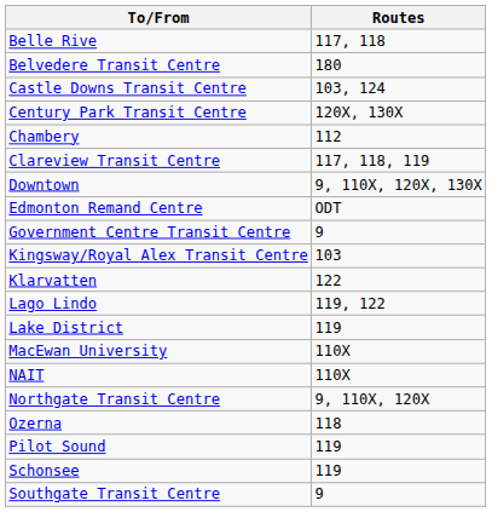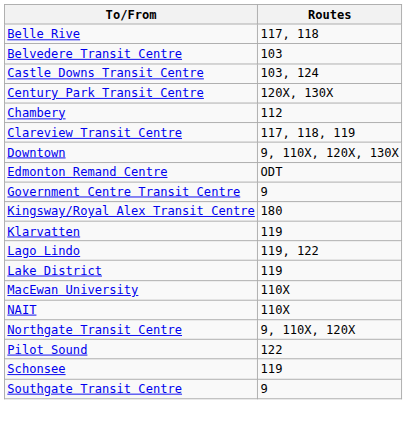Belvedere Transit Centre | Routes: 180 -> 103
Kingsway/Royal Alex Transit Centre | Routes: 103 -> 180
Klarvatten | Routes: 122 -> 119
- row: Ozerna | 118
Pilot Sound | Routes: 119 -> 122
